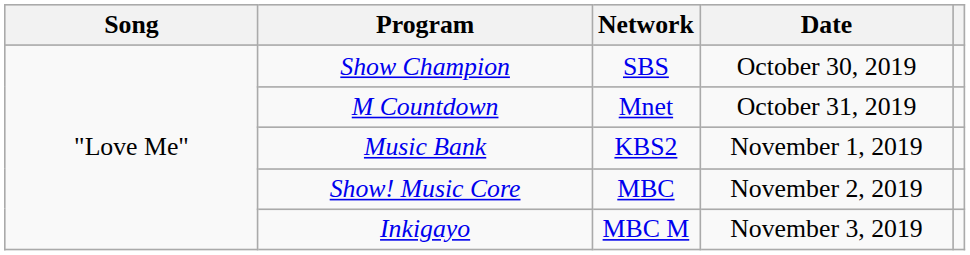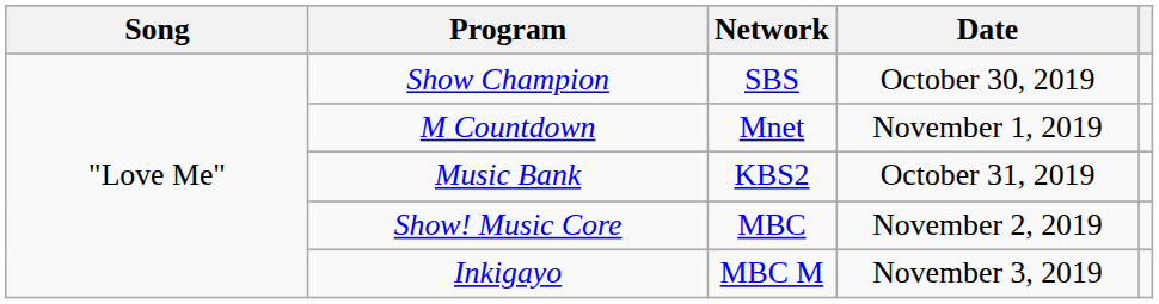M Countdown | Date: October 31, 2019 -> November 1, 2019
Music Bank | Date: November 1, 2019 -> October 31, 2019
